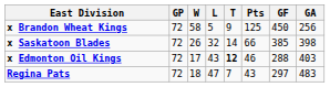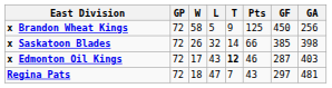x Edmonton Oil Kings | GF: 288 -> 287
Regina Pats | GA: 483 -> 481
